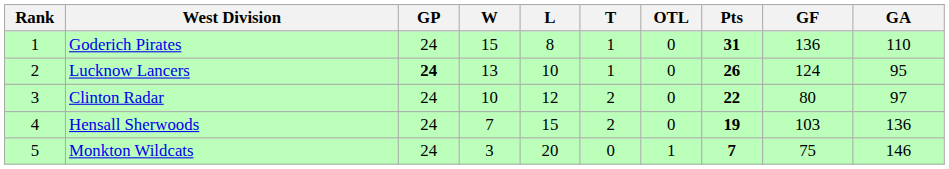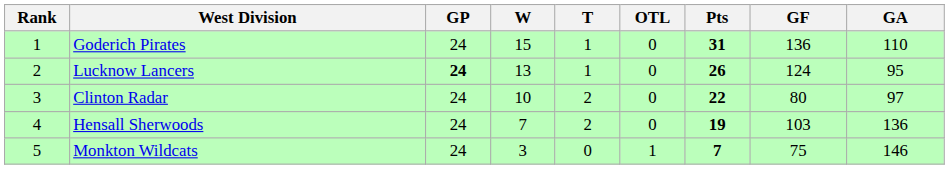- column: L | 8 | 10 | 12 | 15 | 20
